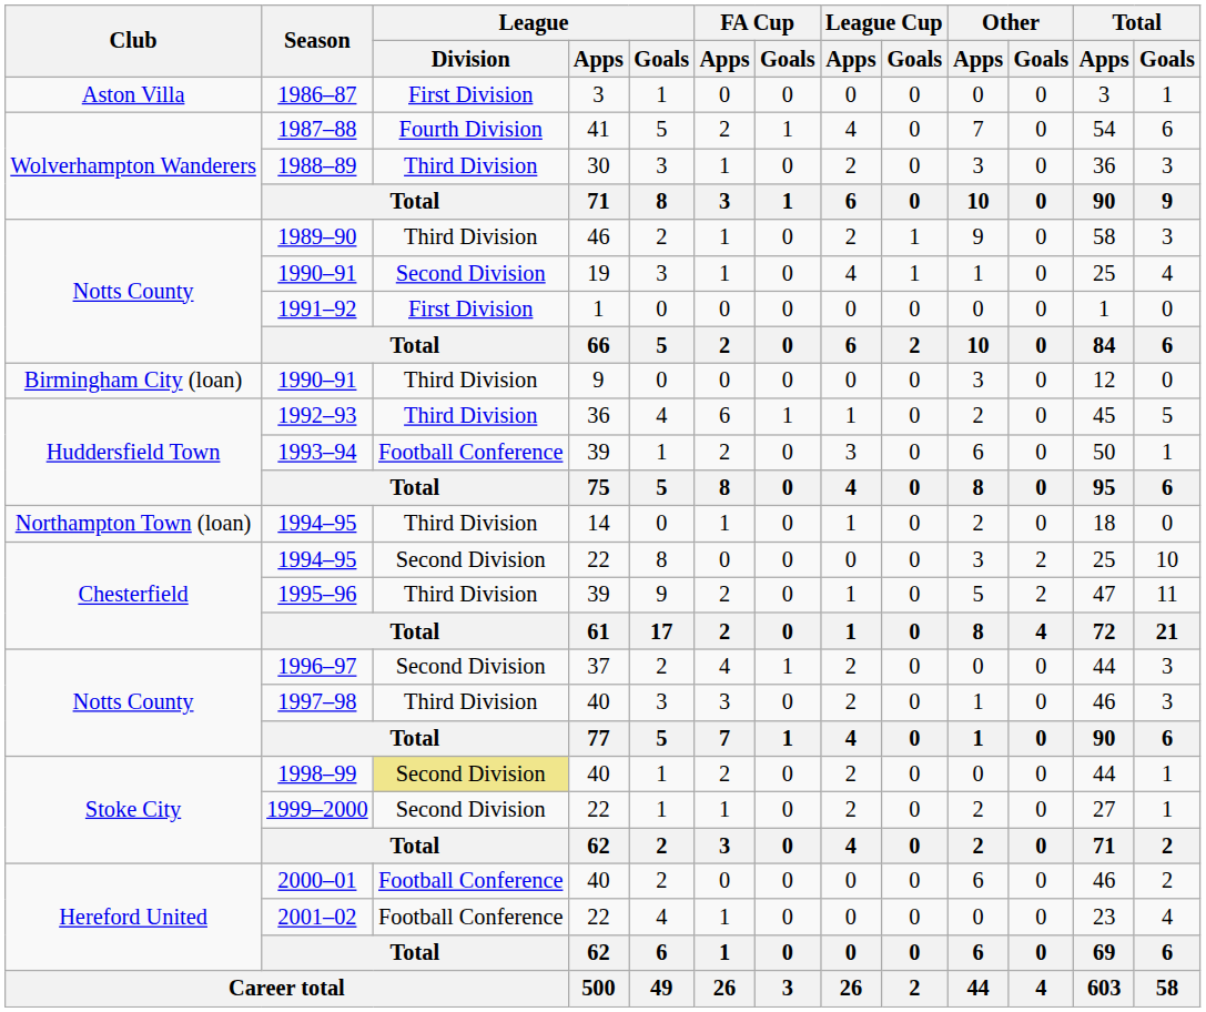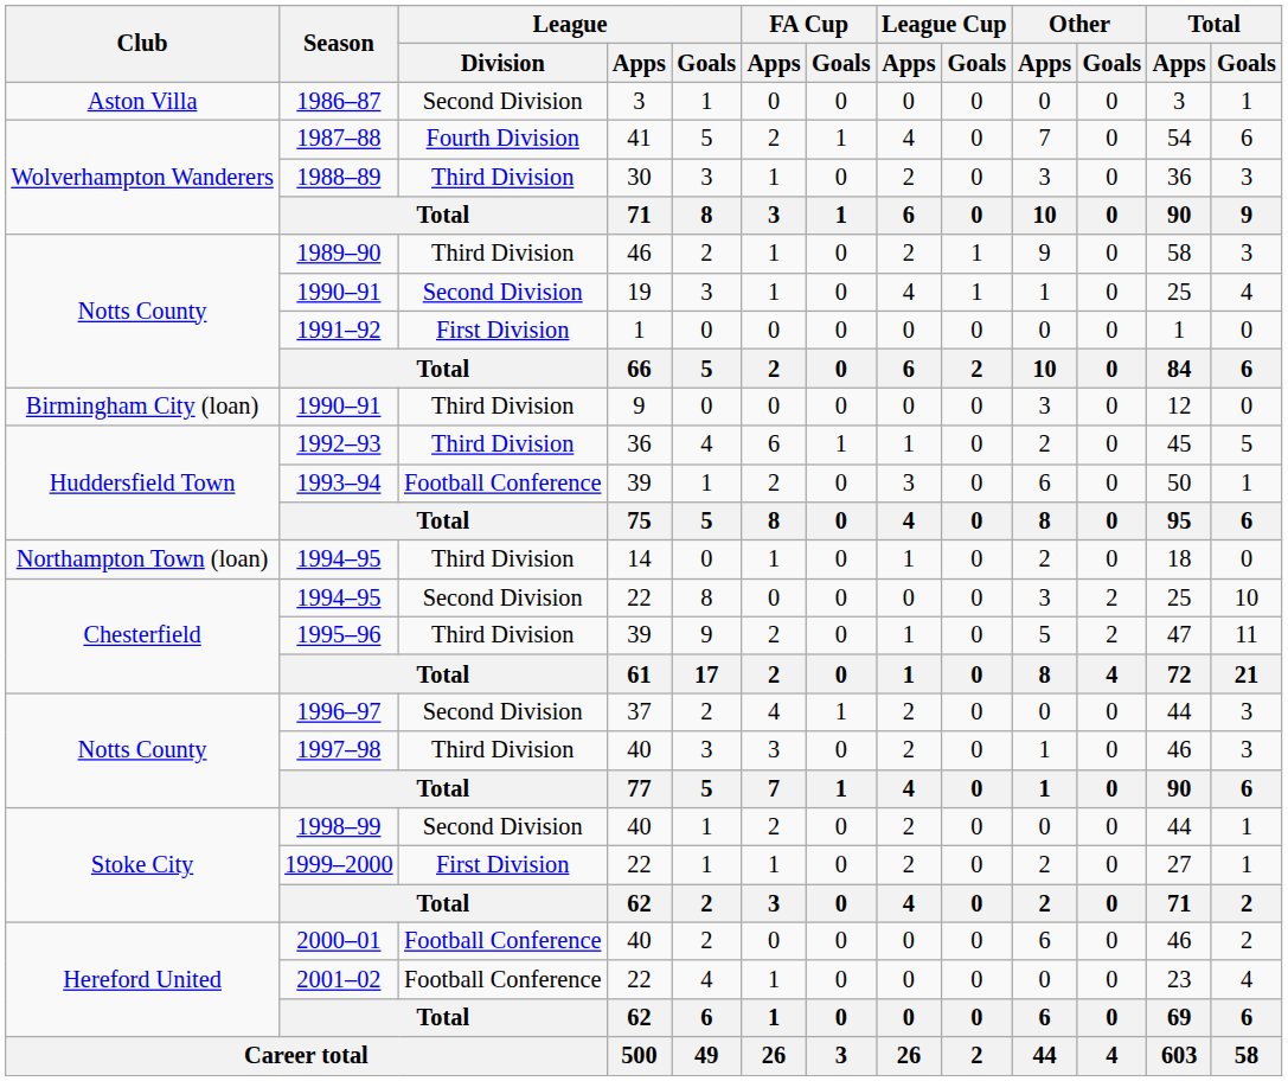1986–87 | League / Division: First Division -> Second Division
1998–99 | League / Division: khaki background -> no background
1999–2000 | League / Division: Second Division -> First Division
